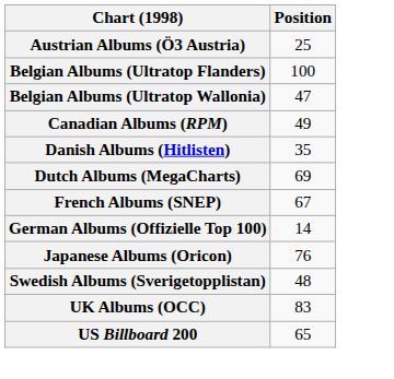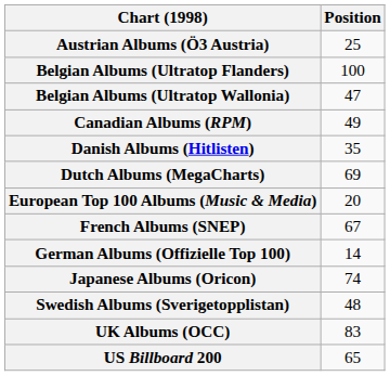+ row: European Top 100 Albums (Music & Media) | 20
Japanese Albums (Oricon) | Position: 76 -> 74
